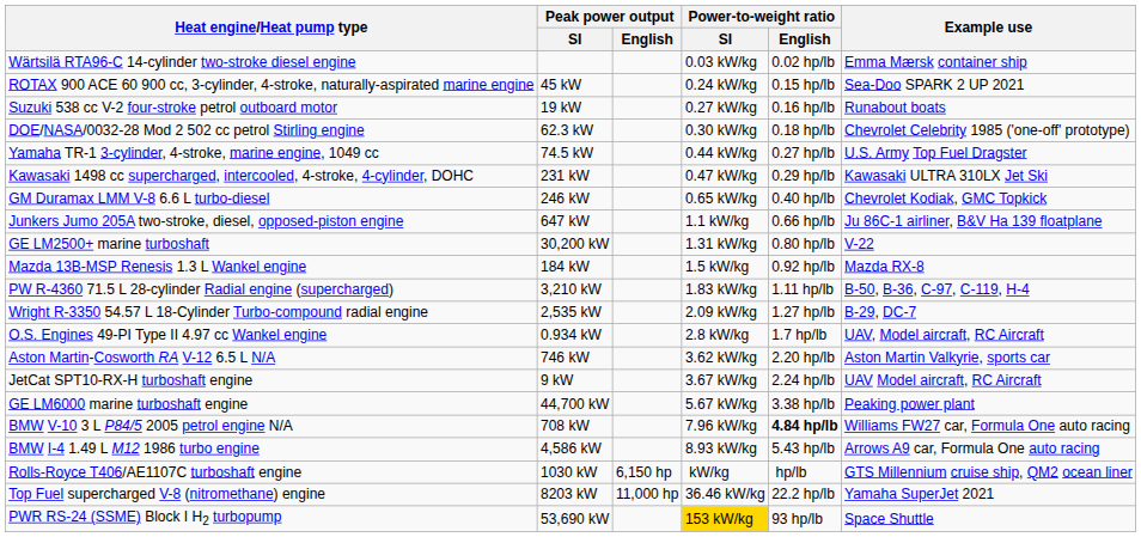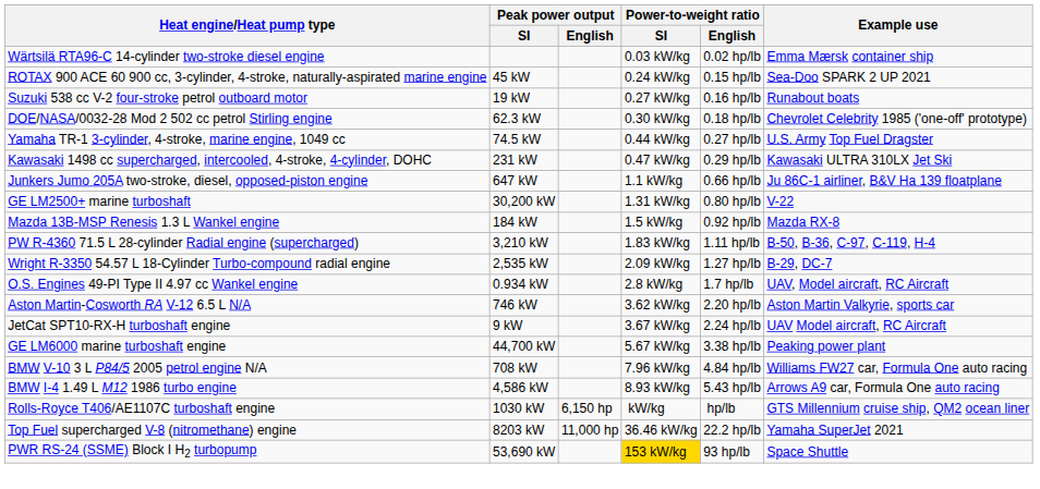- row: GM Duramax LMM V-8 6.6 L turbo-diesel | 246 kW | 0.65 kW/kg | 0.40 hp/lb | Chevrolet Kodiak, GMC Topkick
BMW V-10 3 L P84/5 2005 petrol engine N/A | Power-to-weight ratio / English: bold -> normal
